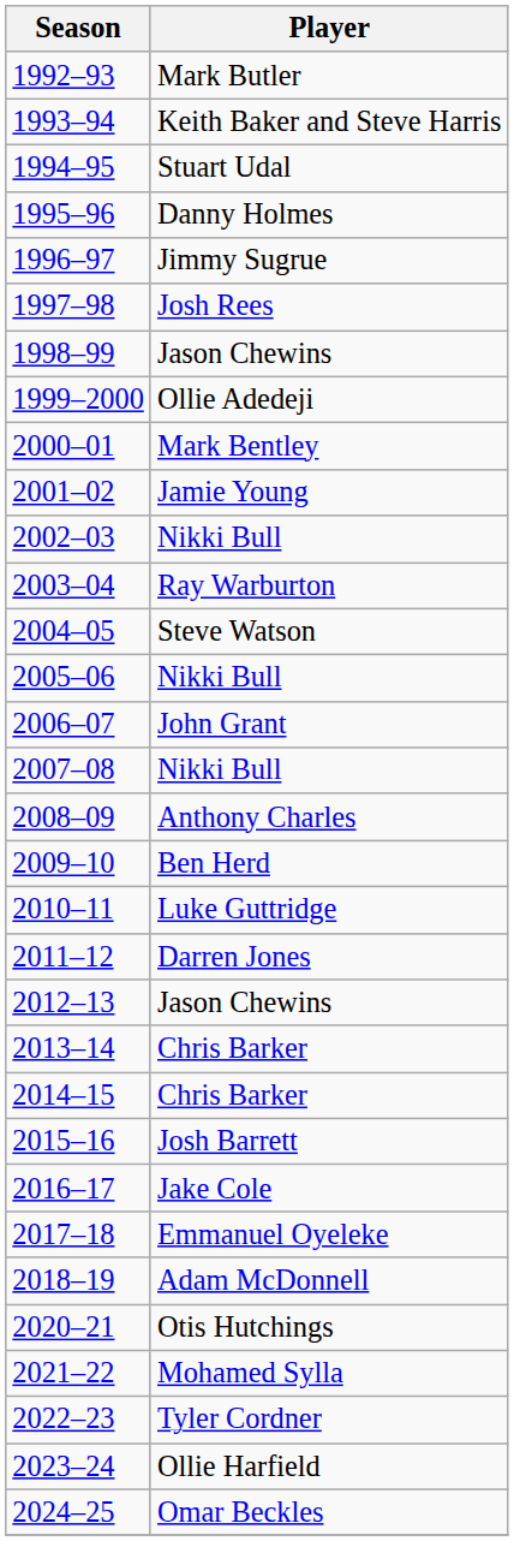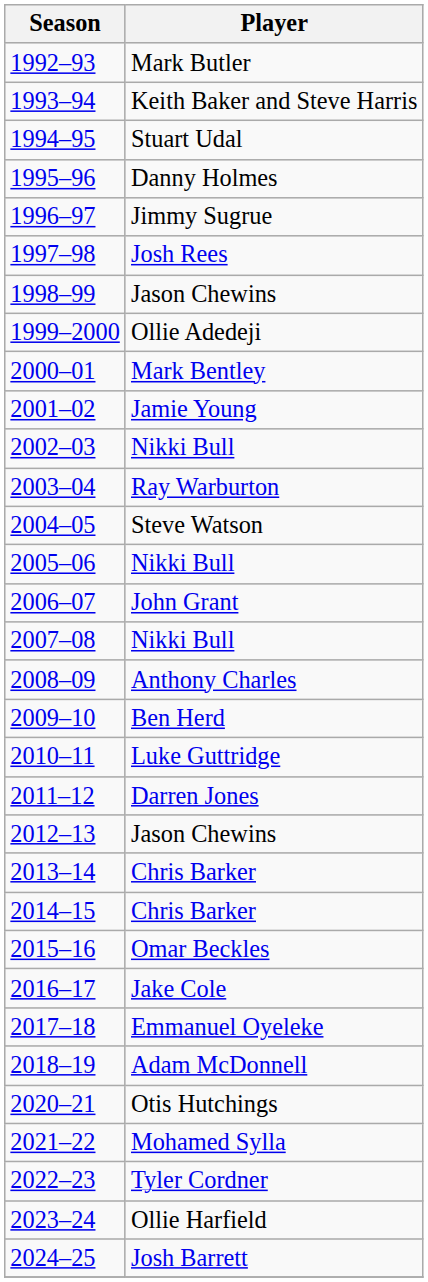2015–16 | Player: Josh Barrett -> Omar Beckles
2024–25 | Player: Omar Beckles -> Josh Barrett
